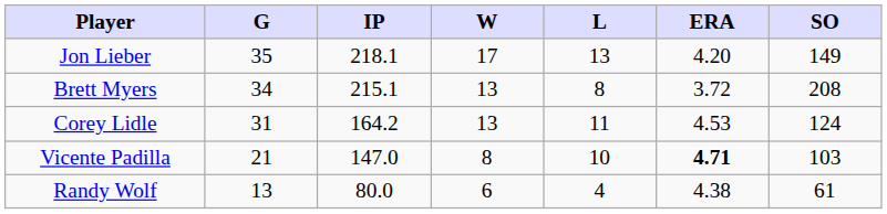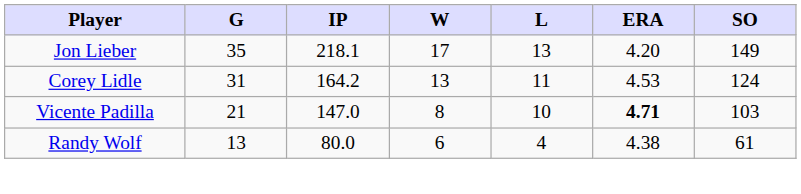- row: Brett Myers | 34 | 215.1 | 13 | 8 | 3.72 | 208
